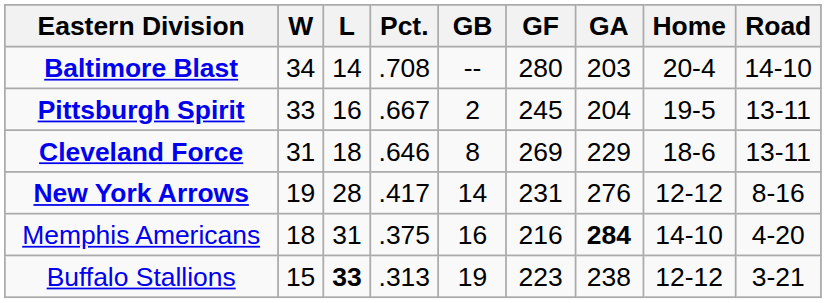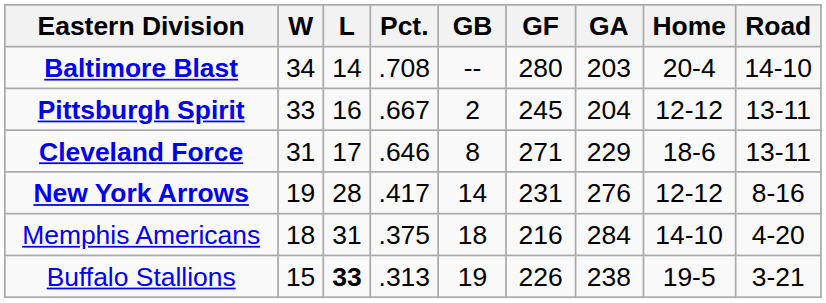Pittsburgh Spirit | Home: 19-5 -> 12-12
Cleveland Force | L: 18 -> 17
Cleveland Force | GF: 269 -> 271
Memphis Americans | GB: 16 -> 18
Memphis Americans | GA: bold -> normal
Buffalo Stallions | GF: 223 -> 226
Buffalo Stallions | Home: 12-12 -> 19-5
